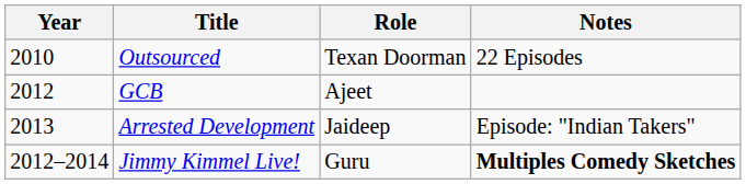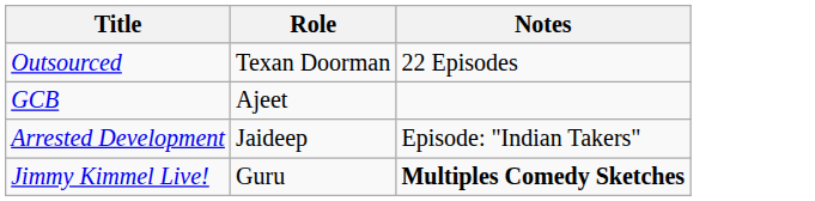- column: Year | 2010 | 2012 | 2013 | 2012–2014
